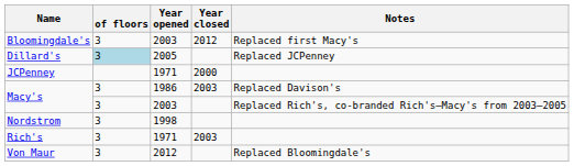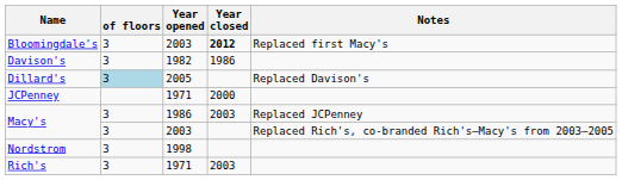Bloomingdale's | Year closed: normal -> bold
+ row: Davison's | 3 | 1982 | 1986
Dillard's | Notes: Replaced JCPenney -> Replaced Davison's
Macy's / 1986 | Notes: Replaced Davison's -> Replaced JCPenney
- row: Von Maur | 3 | 2012 | Replaced Bloomingdale's
